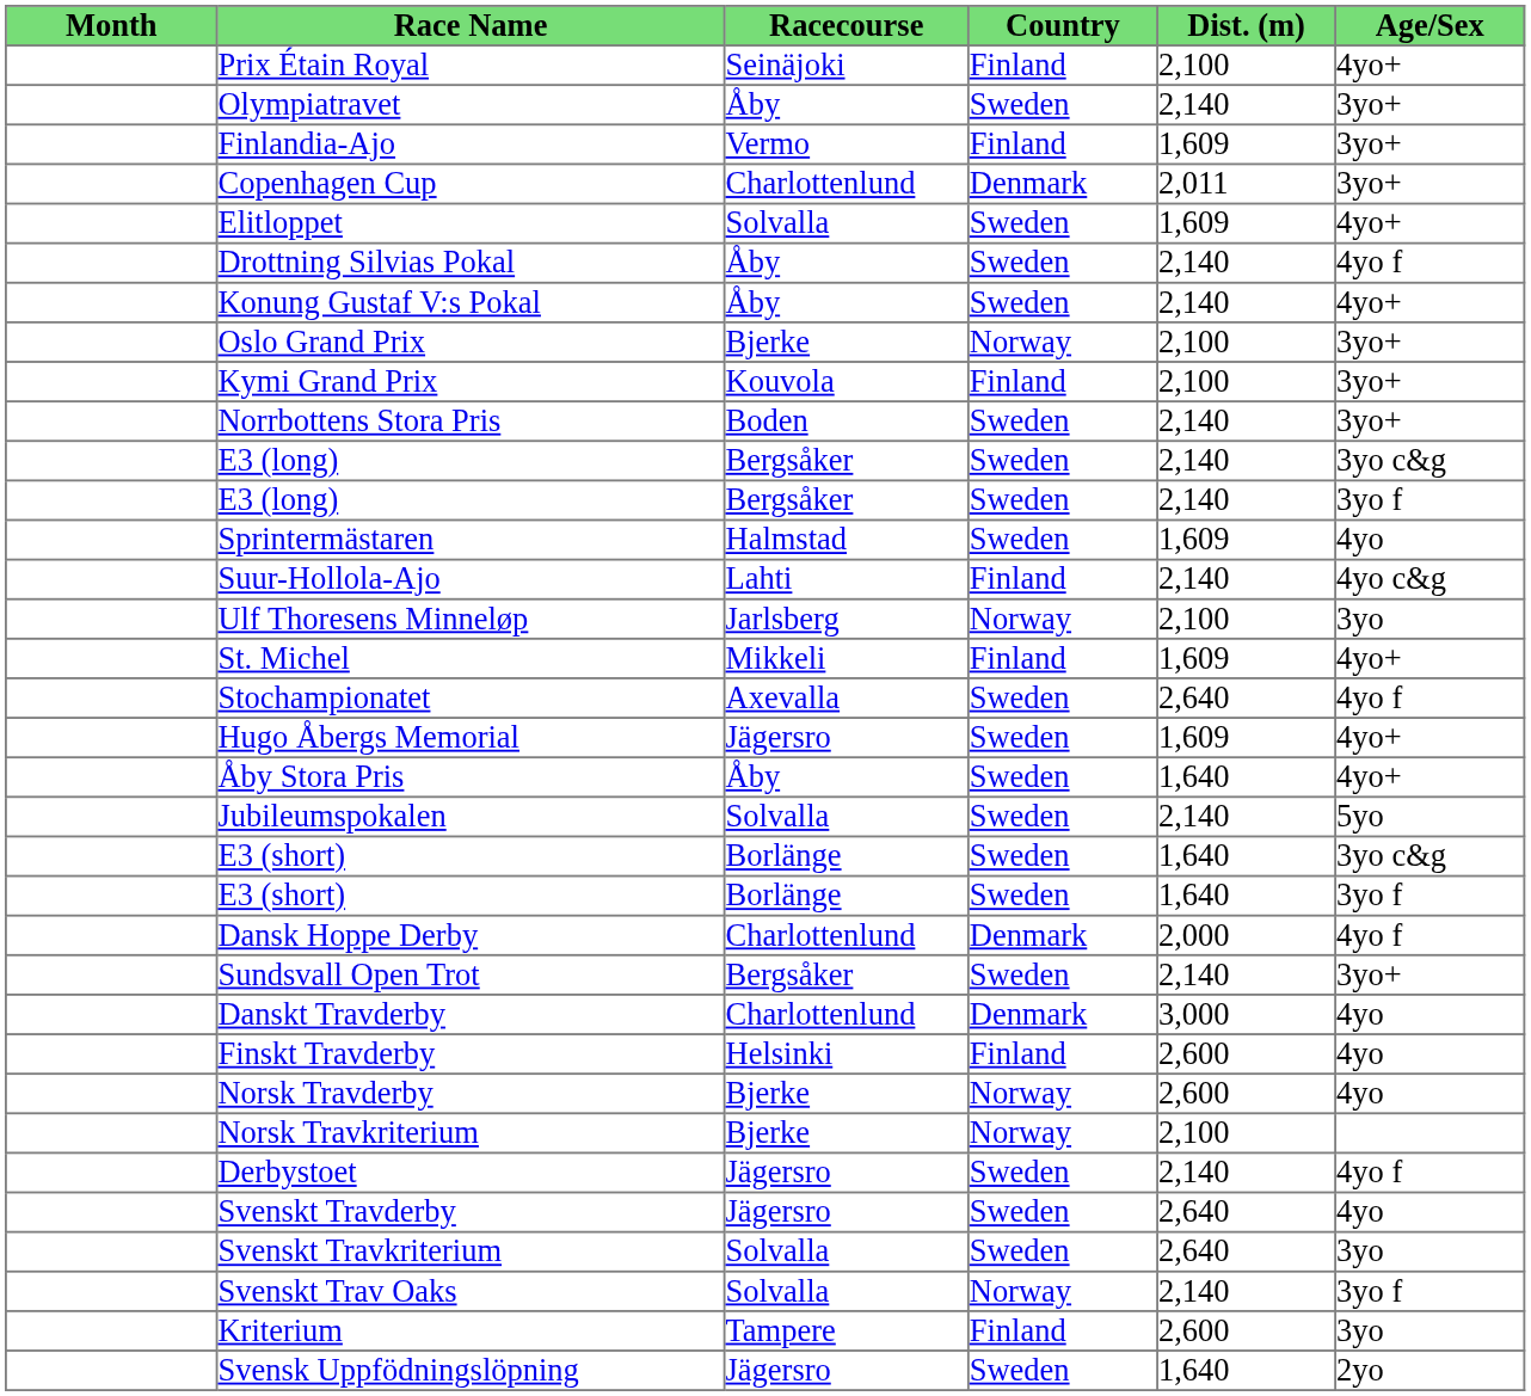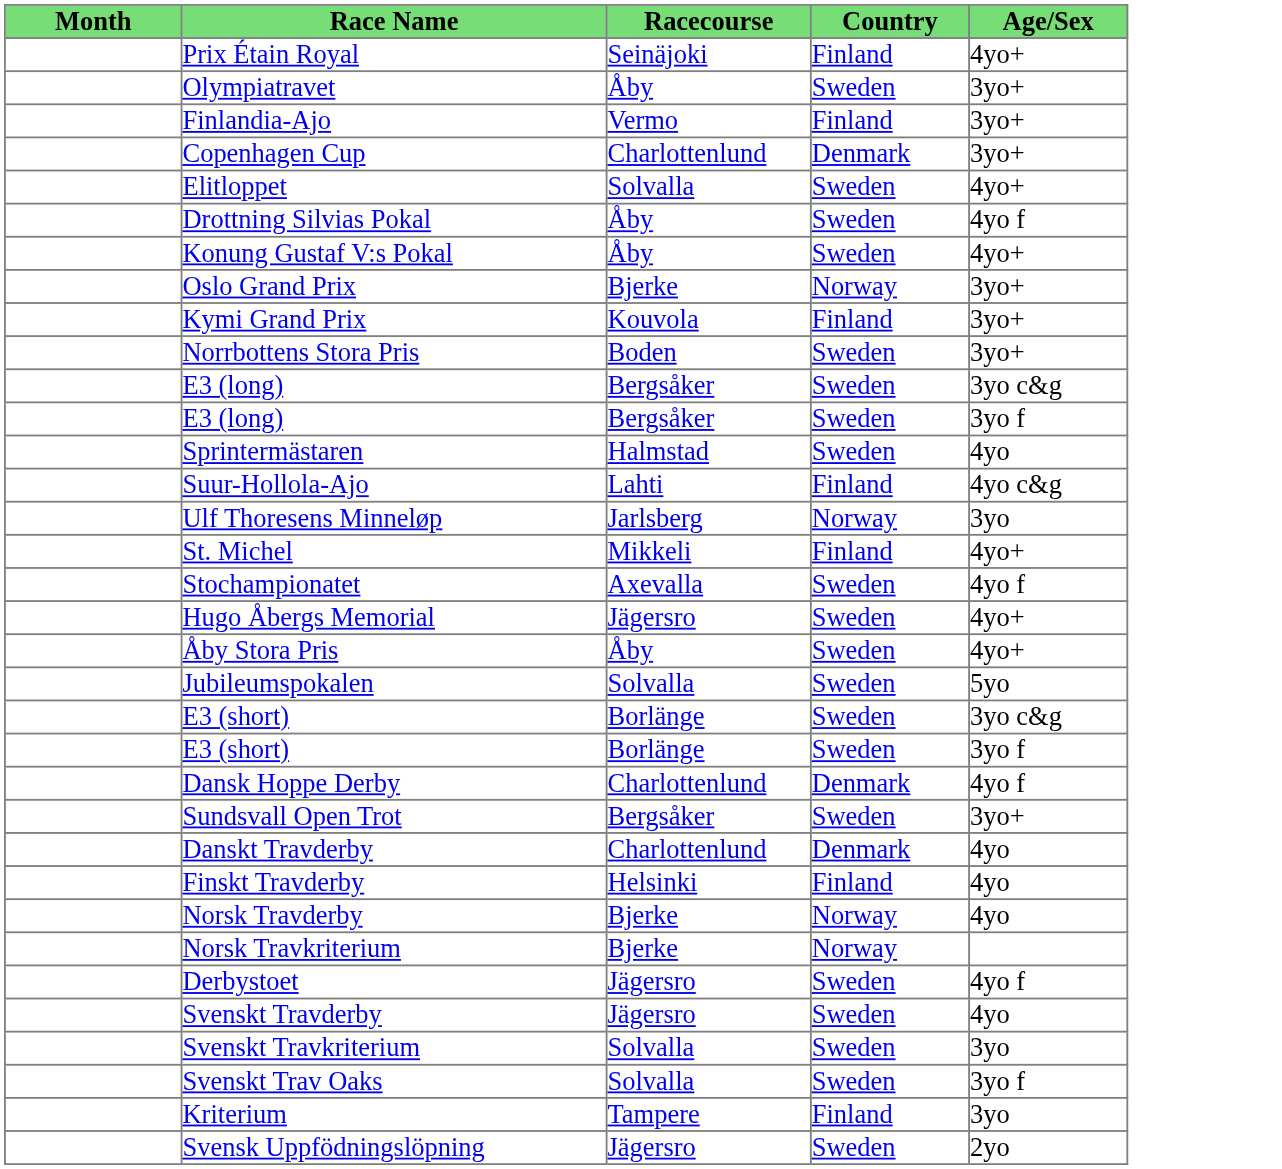- column: Dist. (m) | 2,100 | 2,140 | 1,609 | 2,011 | 1,609 | 2,140 | 2,140 | 2,100 | 2,100 | 2,140 | 2,140 | 2,140 | 1,609 | 2,140 | 2,100 | 1,609 | 2,640 | 1,609 | 1,640 | 2,140 | 1,640 | 1,640 | 2,000 | 2,140 | 3,000 | 2,600 | 2,600 | 2,100 | 2,140 | 2,640 | 2,640 | 2,140 | 2,600 | 1,640
Svenskt Trav Oaks | Country: Norway -> Sweden
